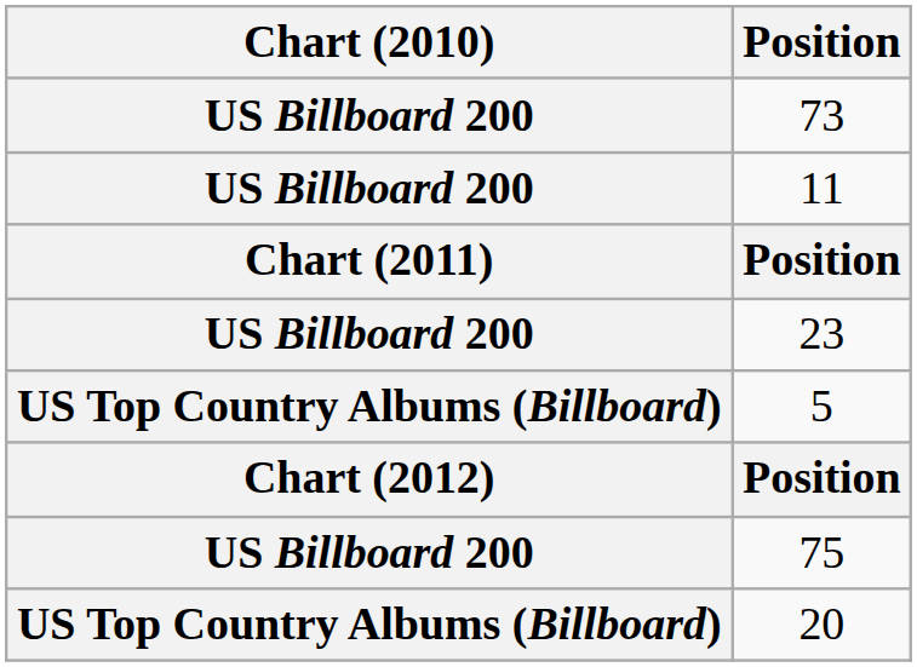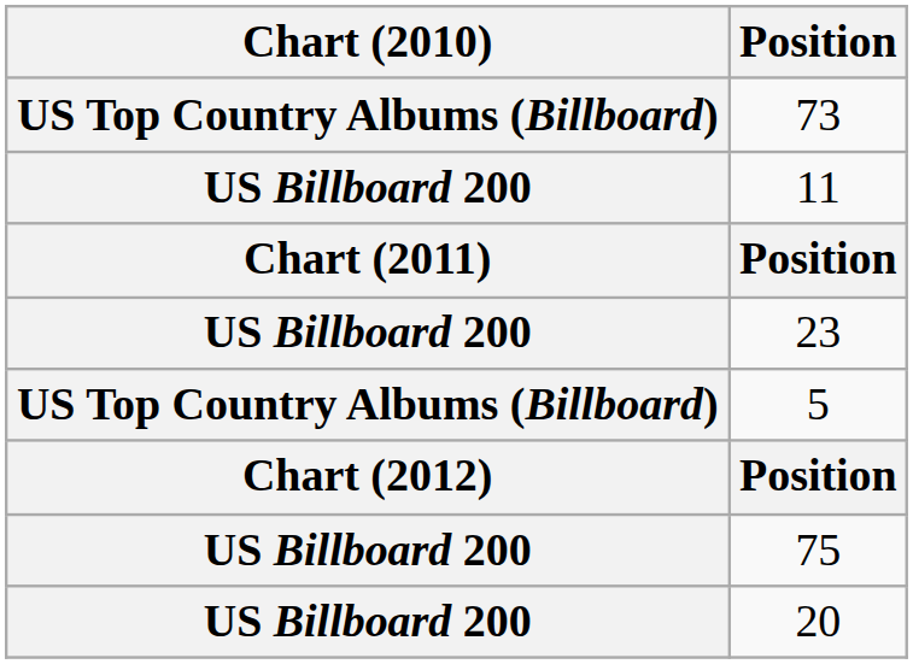73 | Chart (2010): US Billboard 200 -> US Top Country Albums (Billboard)
20 | Chart (2010): US Top Country Albums (Billboard) -> US Billboard 200
